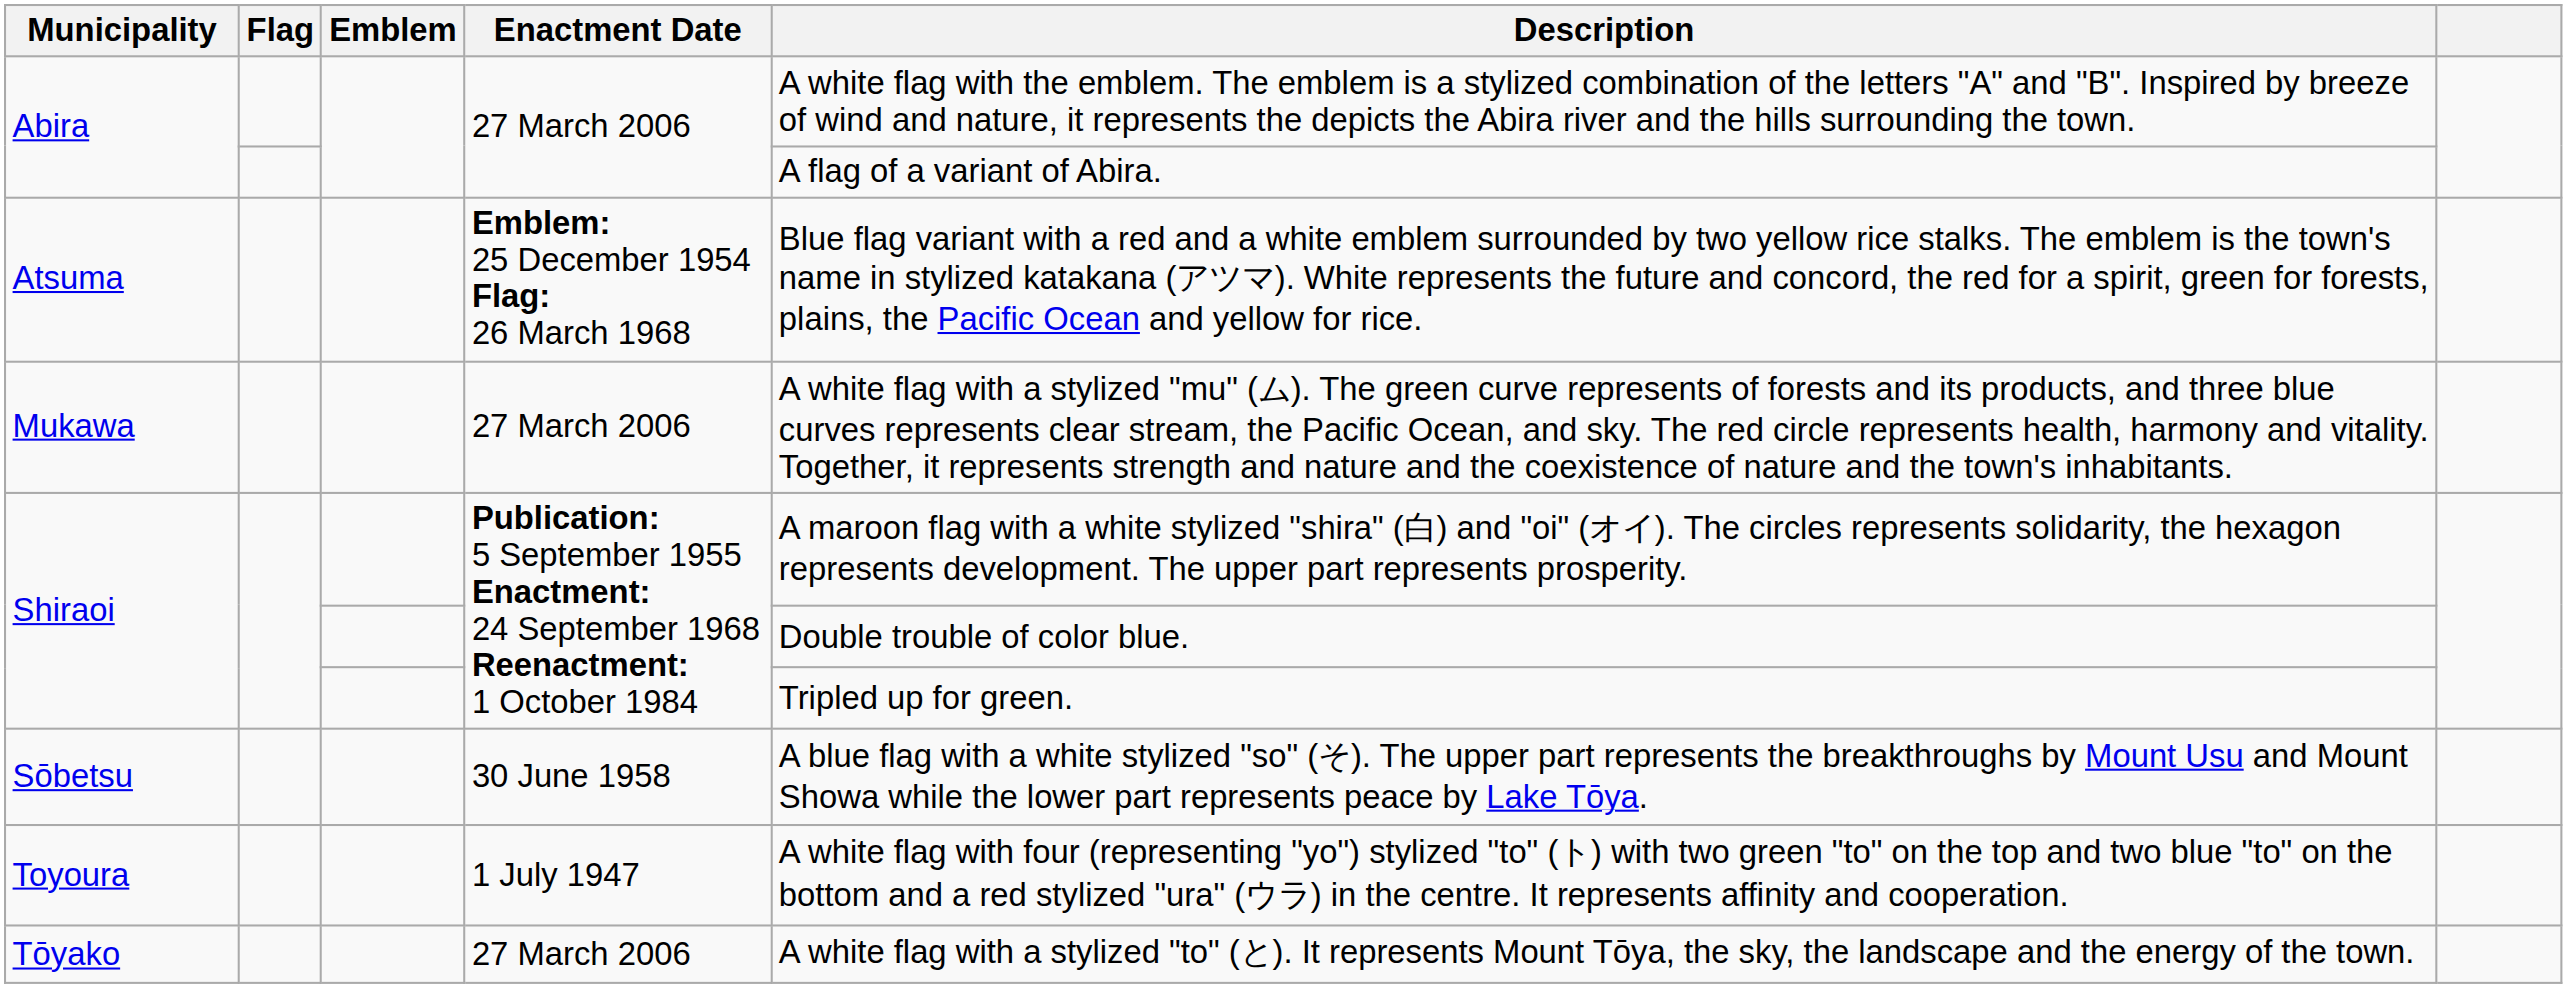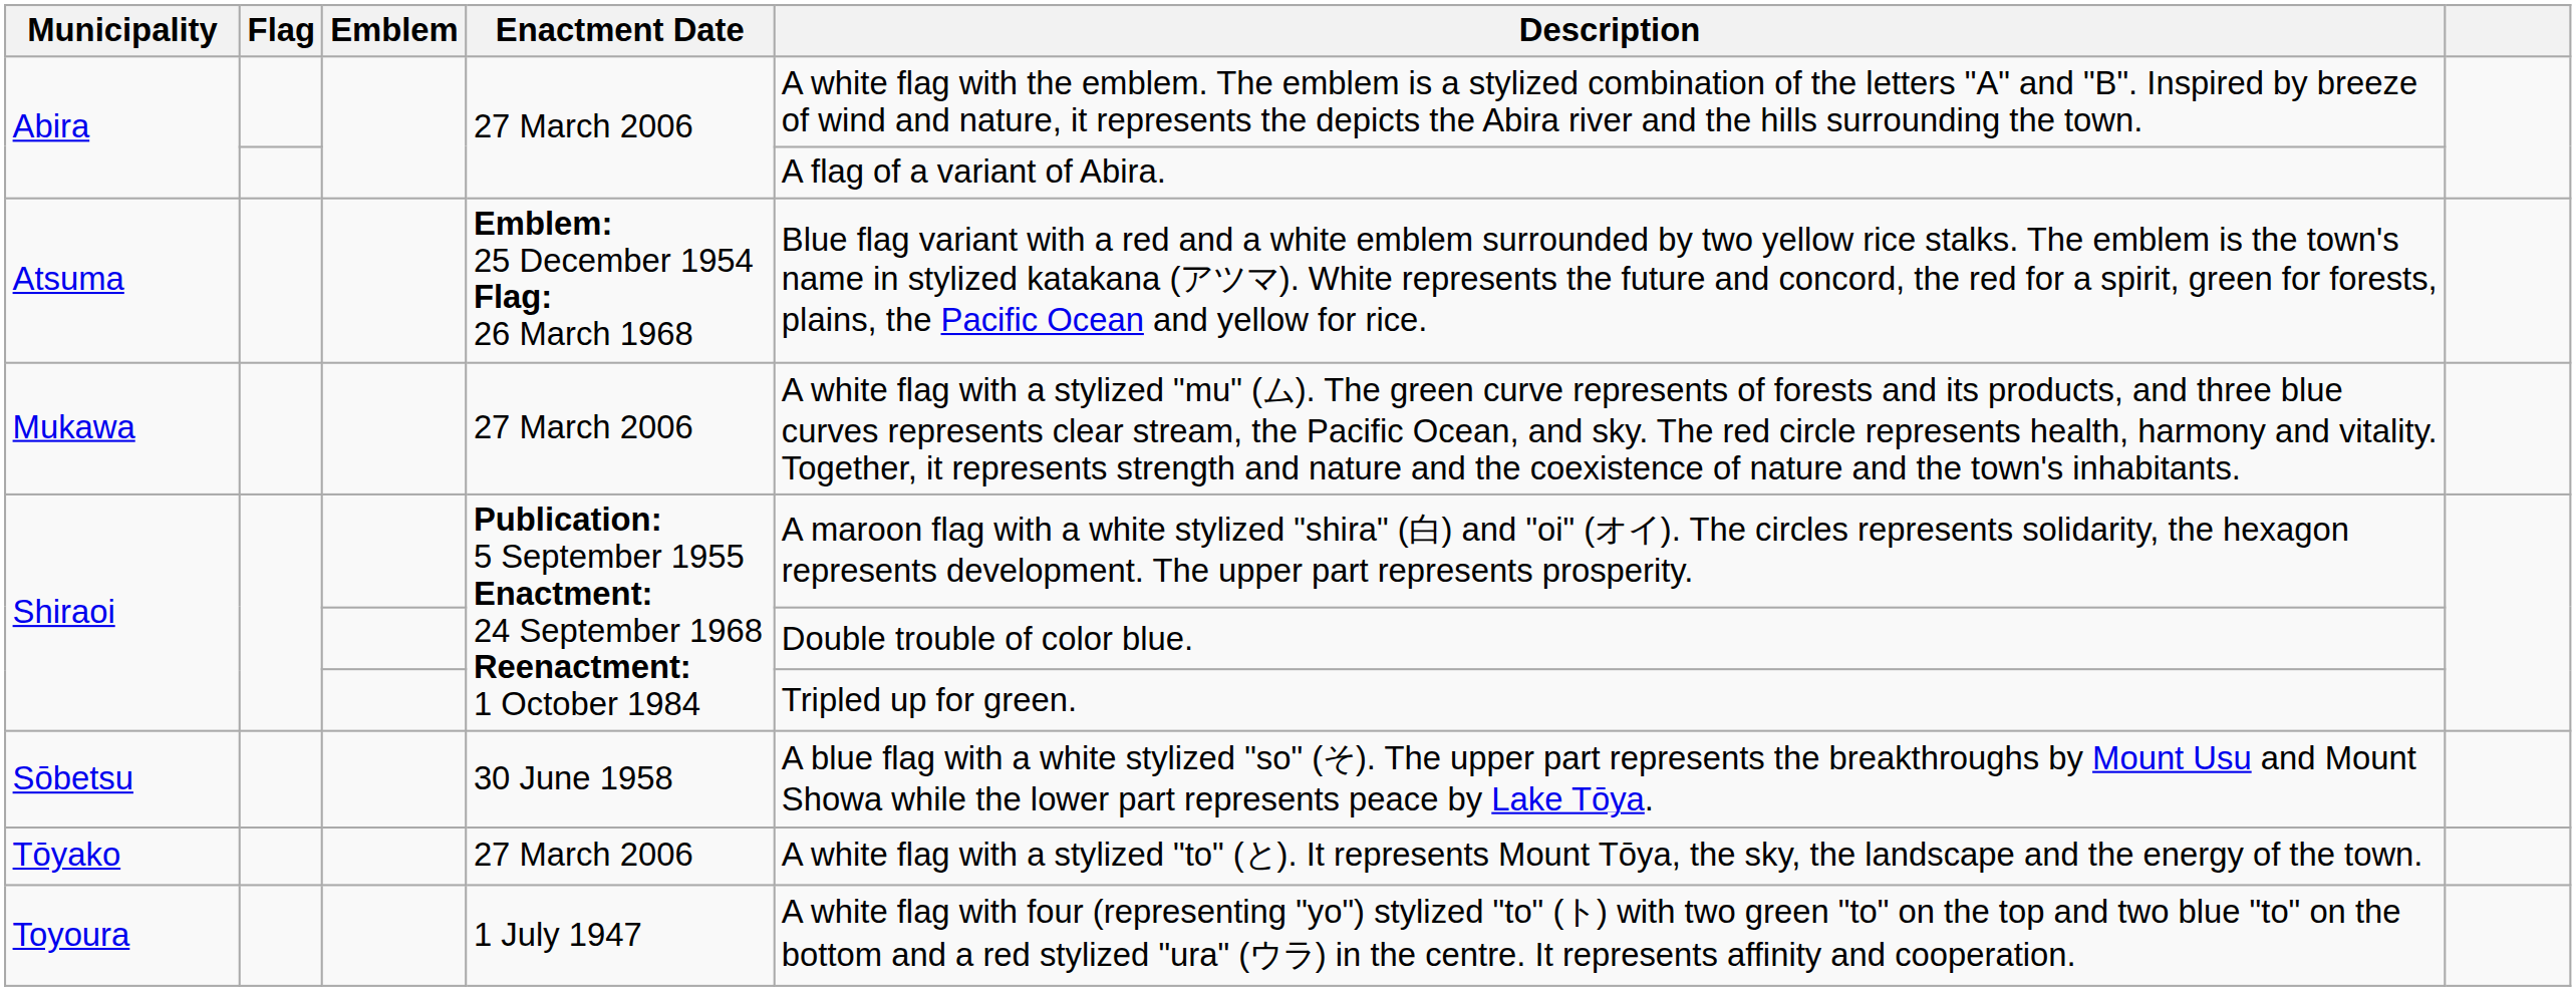rows swapped: Tōyako <-> Toyoura
